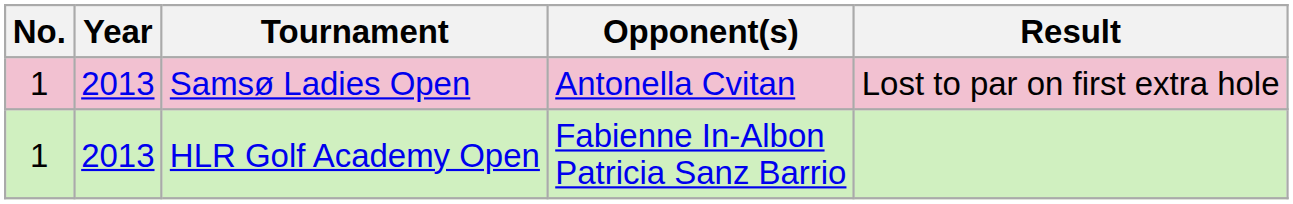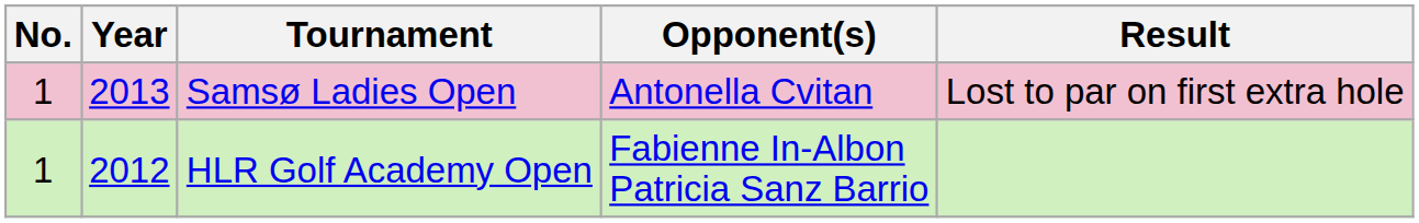HLR Golf Academy Open | Year: 2013 -> 2012
